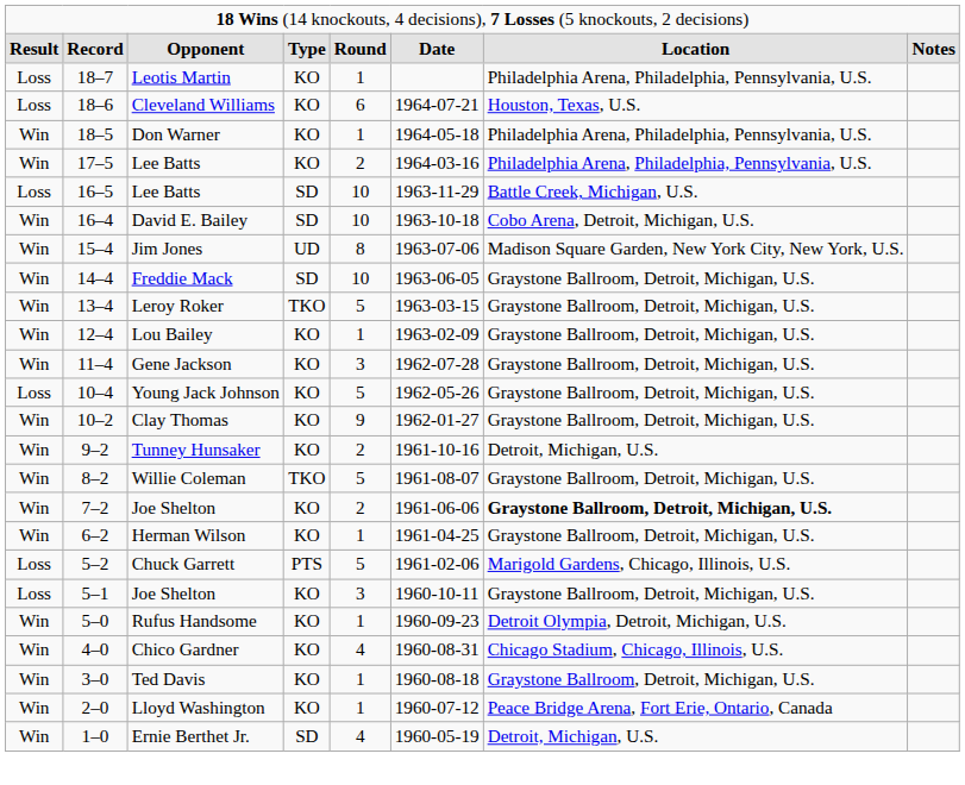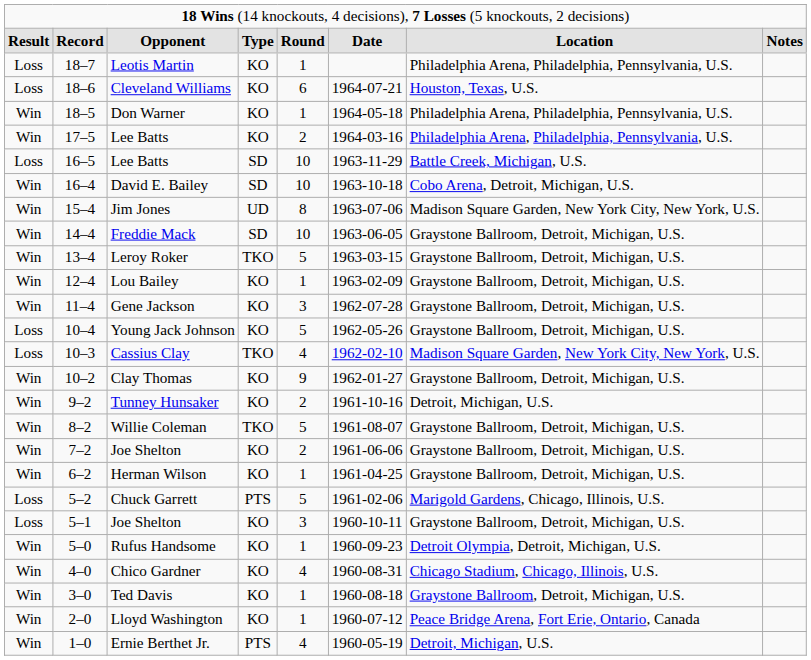+ row: Loss | 10–3 | Cassius Clay | TKO | 4 | 1962-02-10 | Madison Square Garden, New York City, New York, U.S.
7–2 / Joe Shelton | column 7: bold -> normal
Ernie Berthet Jr. | column 4: SD -> PTS
